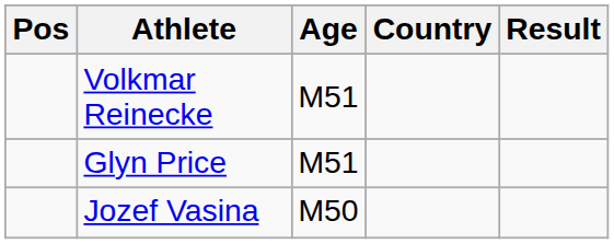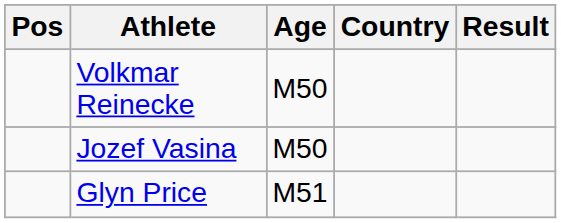Volkmar Reinecke | Age: M51 -> M50
rows swapped: Jozef Vasina <-> Glyn Price
